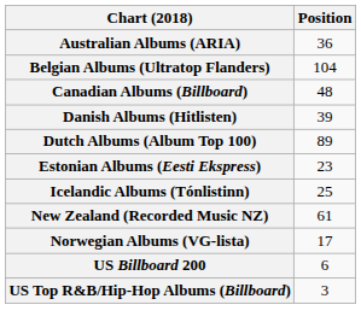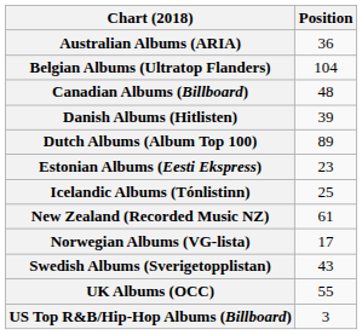+ row: Swedish Albums (Sverigetopplistan) | 43
+ row: UK Albums (OCC) | 55
- row: US Billboard 200 | 6
